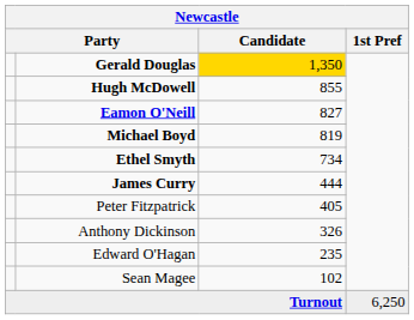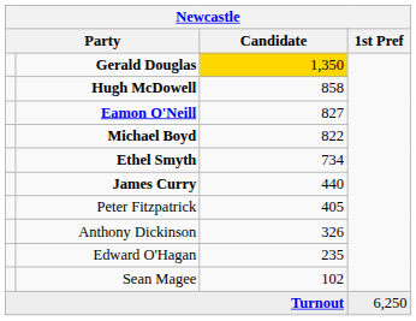Hugh McDowell | Candidate: 855 -> 858
Michael Boyd | Candidate: 819 -> 822
James Curry | Candidate: 444 -> 440
